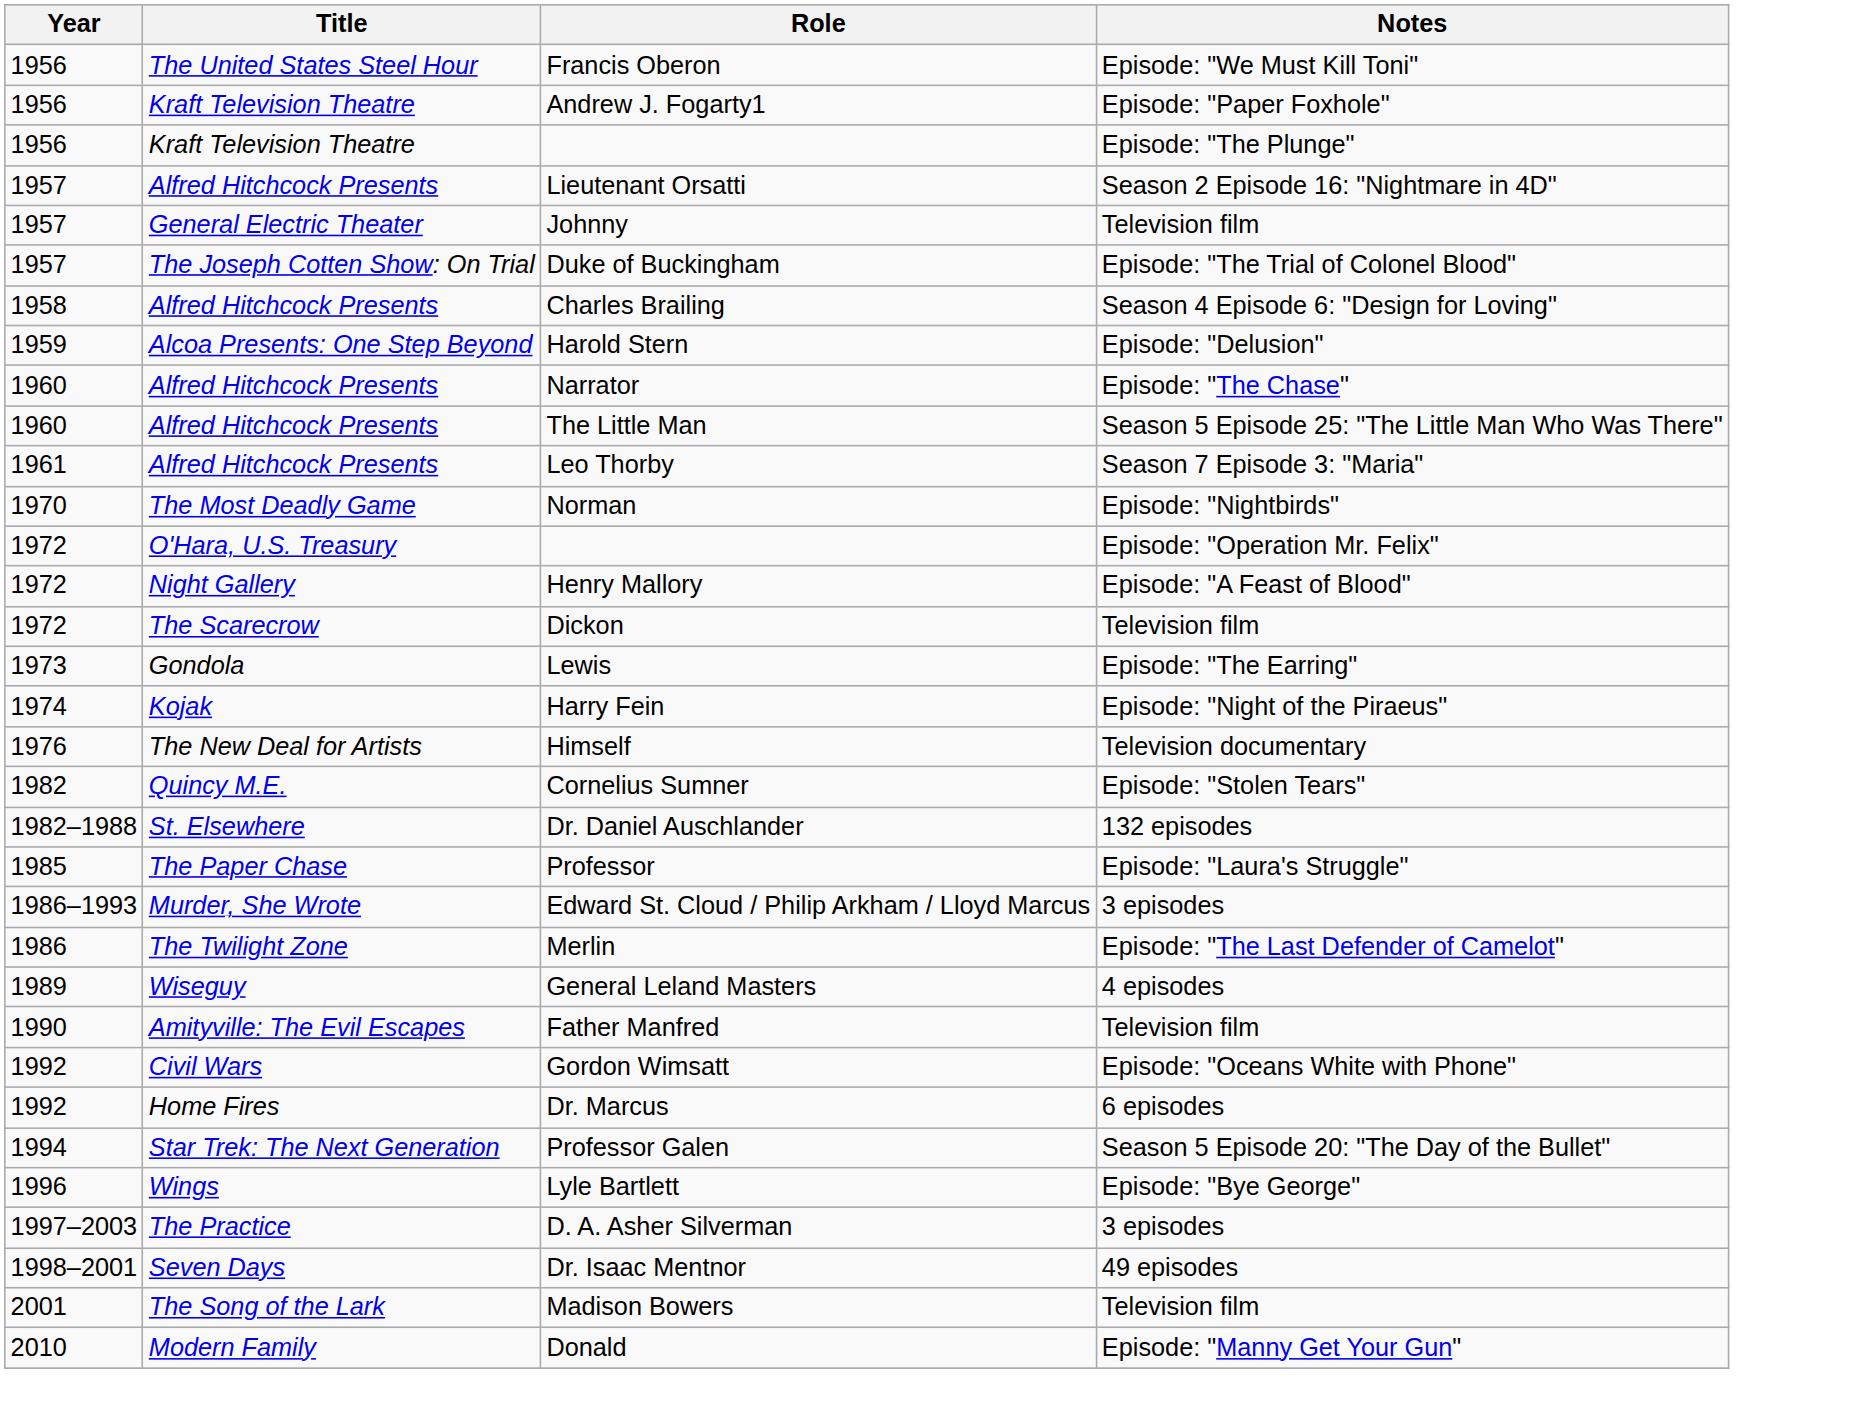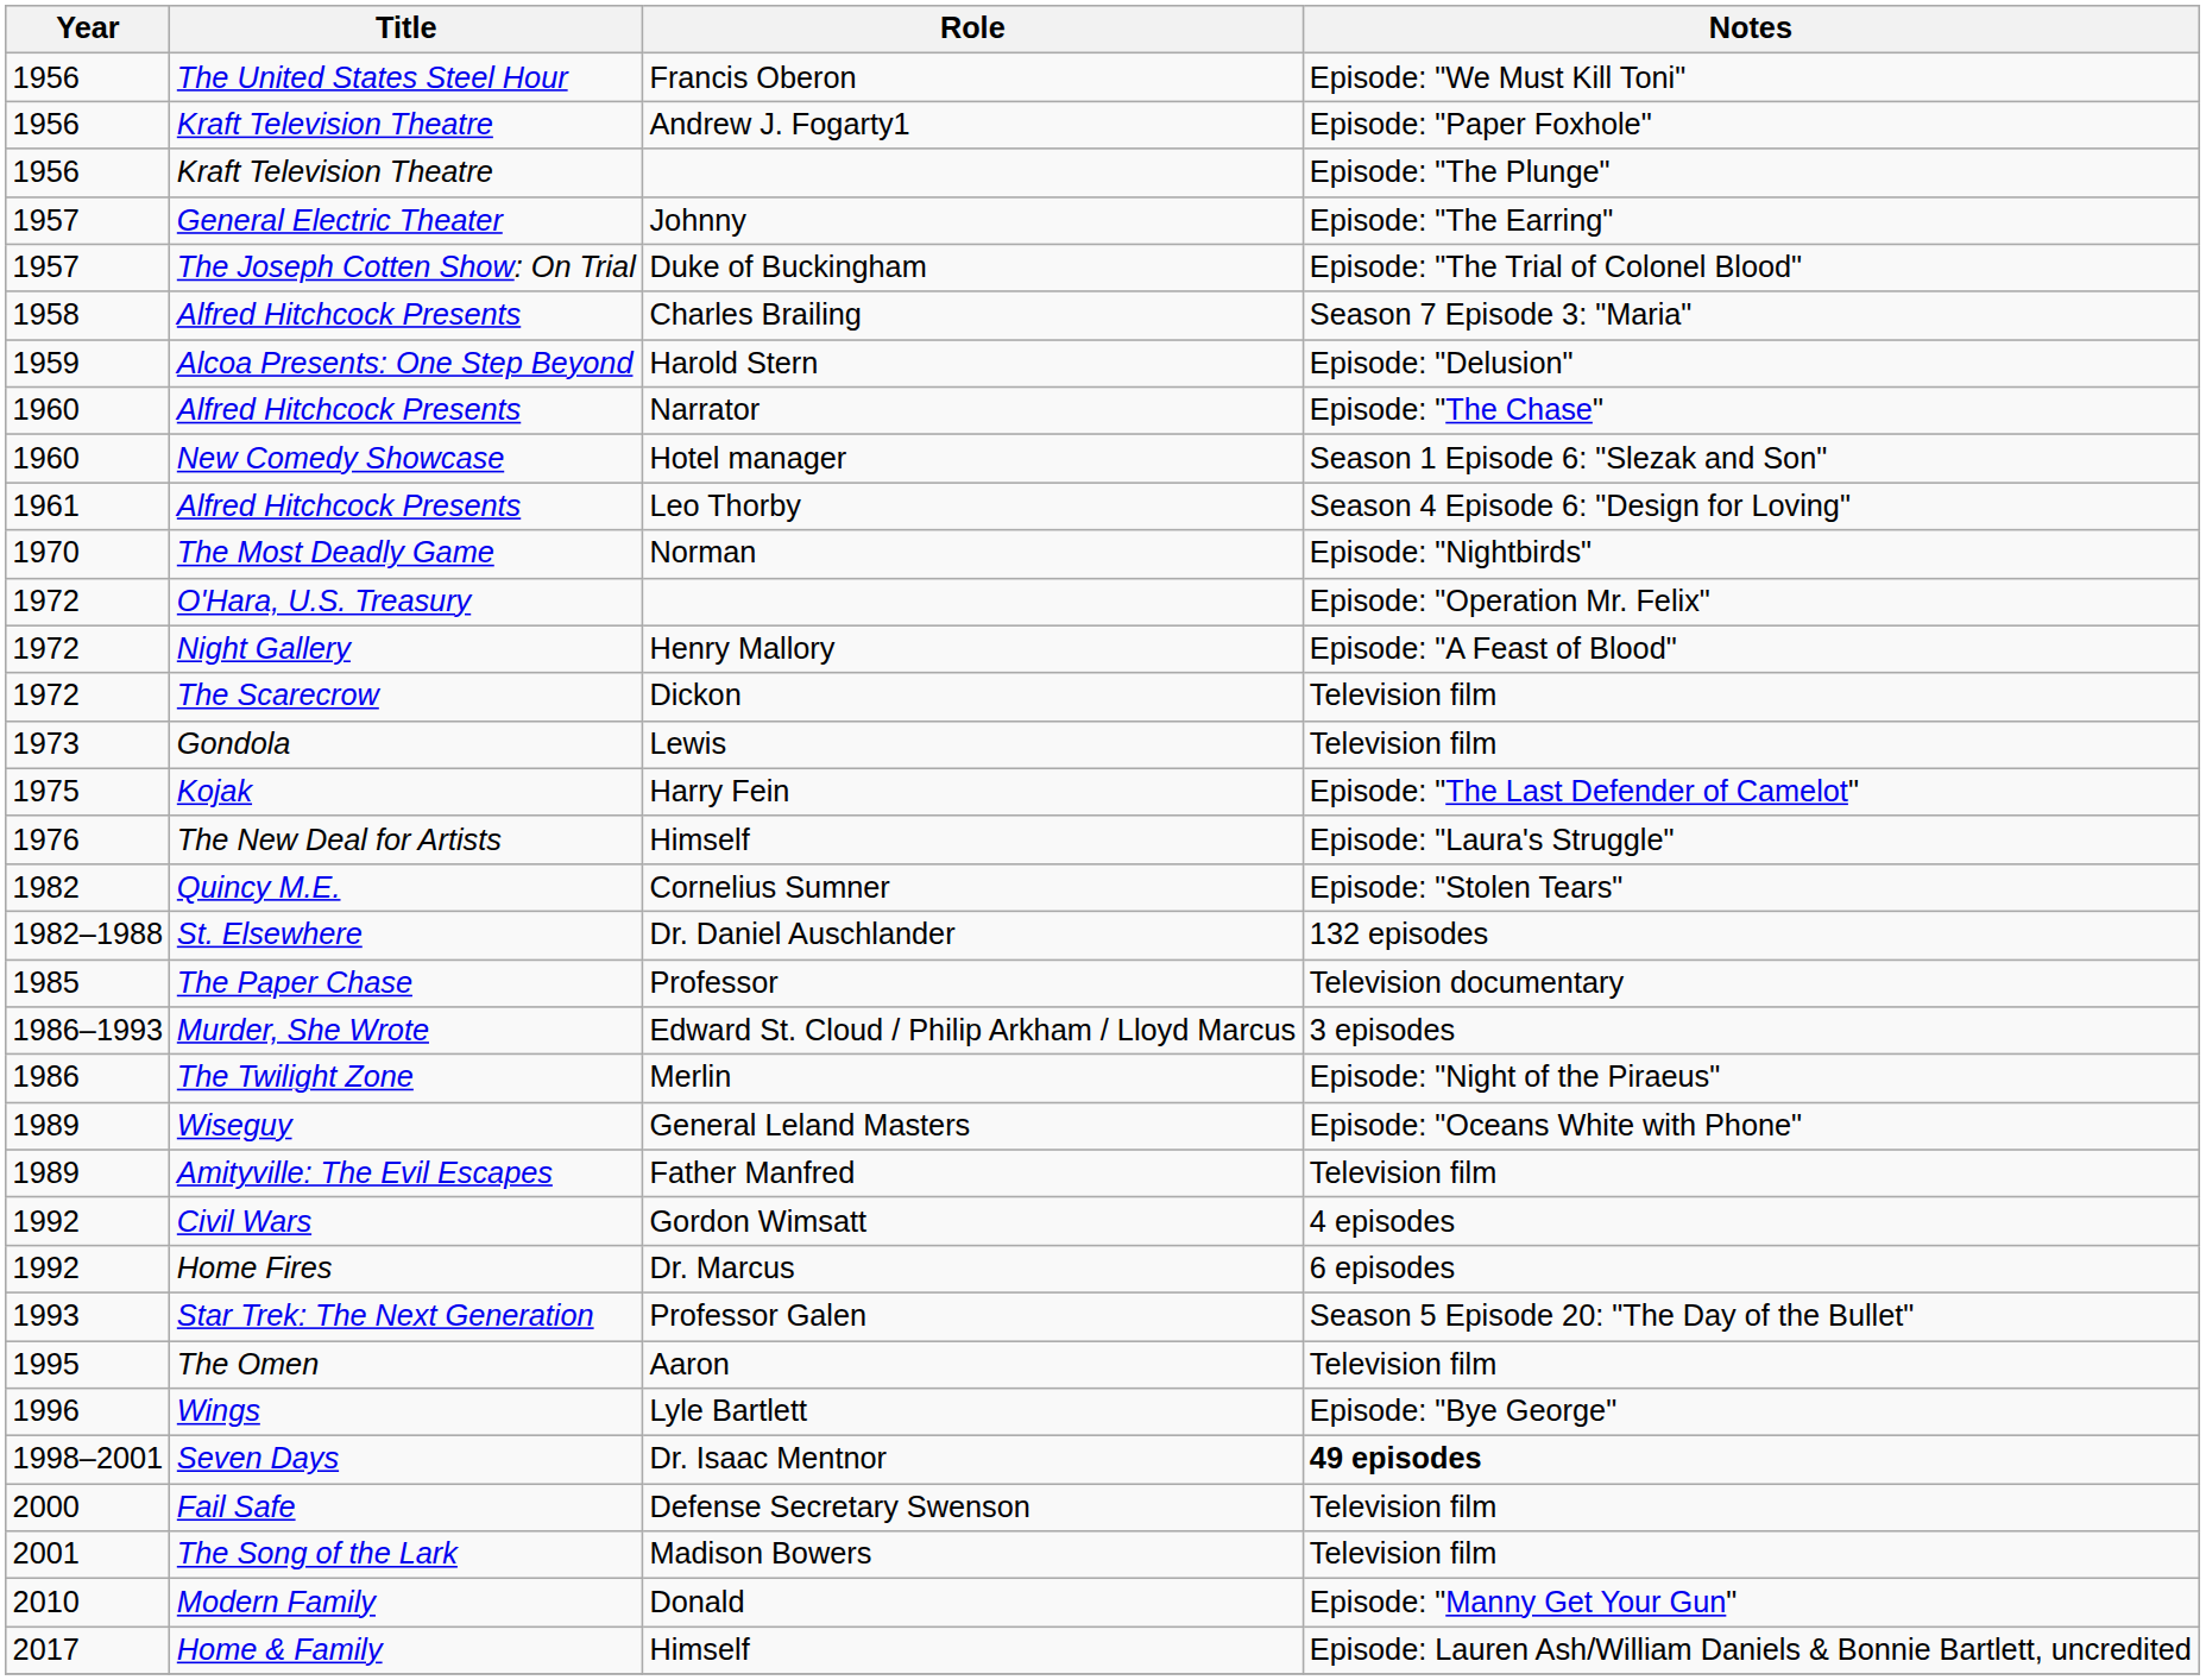- row: 1957 | Alfred Hitchcock Presents | Lieutenant Orsatti | Season 2 Episode 16: "Nightmare in 4D"
Johnny | Notes: Television film -> Episode: "The Earring"
Charles Brailing | Notes: Season 4 Episode 6: "Design for Loving" -> Season 7 Episode 3: "Maria"
- row: 1960 | Alfred Hitchcock Presents | The Little Man | Season 5 Episode 25: "The Little Man Who Was There"
+ row: 1960 | New Comedy Showcase | Hotel manager | Season 1 Episode 6: "Slezak and Son"
Leo Thorby | Notes: Season 7 Episode 3: "Maria" -> Season 4 Episode 6: "Design for Loving"
Lewis | Notes: Episode: "The Earring" -> Television film
Harry Fein | Year: 1974 -> 1975
Harry Fein | Notes: Episode: "Night of the Piraeus" -> Episode: "The Last Defender of Camelot"
The New Deal for Artists / Himself | Notes: Television documentary -> Episode: "Laura's Struggle"
Professor | Notes: Episode: "Laura's Struggle" -> Television documentary
Merlin | Notes: Episode: "The Last Defender of Camelot" -> Episode: "Night of the Piraeus"
General Leland Masters | Notes: 4 episodes -> Episode: "Oceans White with Phone"
Father Manfred | Year: 1990 -> 1989
Gordon Wimsatt | Notes: Episode: "Oceans White with Phone" -> 4 episodes
Professor Galen | Year: 1994 -> 1993
+ row: 1995 | The Omen | Aaron | Television film
- row: 1997–2003 | The Practice | D. A. Asher Silverman | 3 episodes
Dr. Isaac Mentnor | Notes: normal -> bold
+ row: 2000 | Fail Safe | Defense Secretary Swenson | Television film
+ row: 2017 | Home & Family | Himself | Episode: Lauren Ash/William Daniels & Bonnie Bartlett, uncredited
